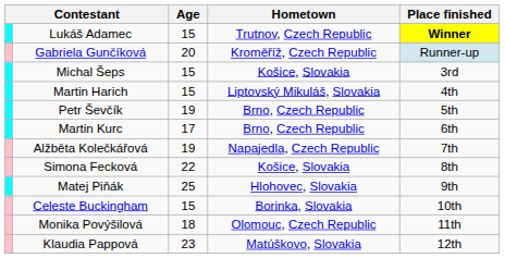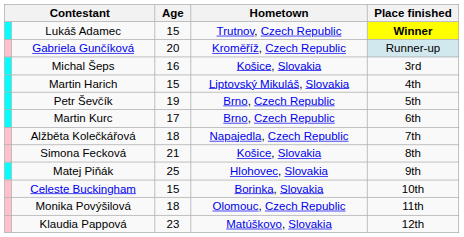Michal Šeps | Age: 15 -> 16
Alžběta Kolečkářová | Age: 19 -> 18
Simona Fecková | Age: 22 -> 21
